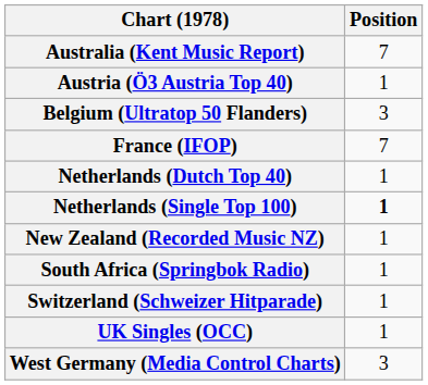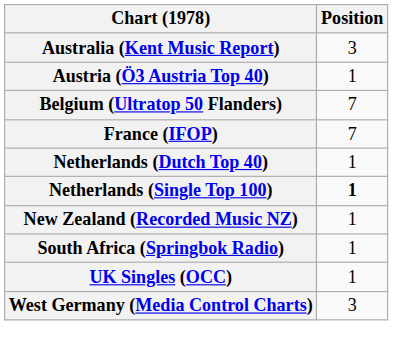Australia (Kent Music Report) | Position: 7 -> 3
Belgium (Ultratop 50 Flanders) | Position: 3 -> 7
- row: Switzerland (Schweizer Hitparade) | 1
